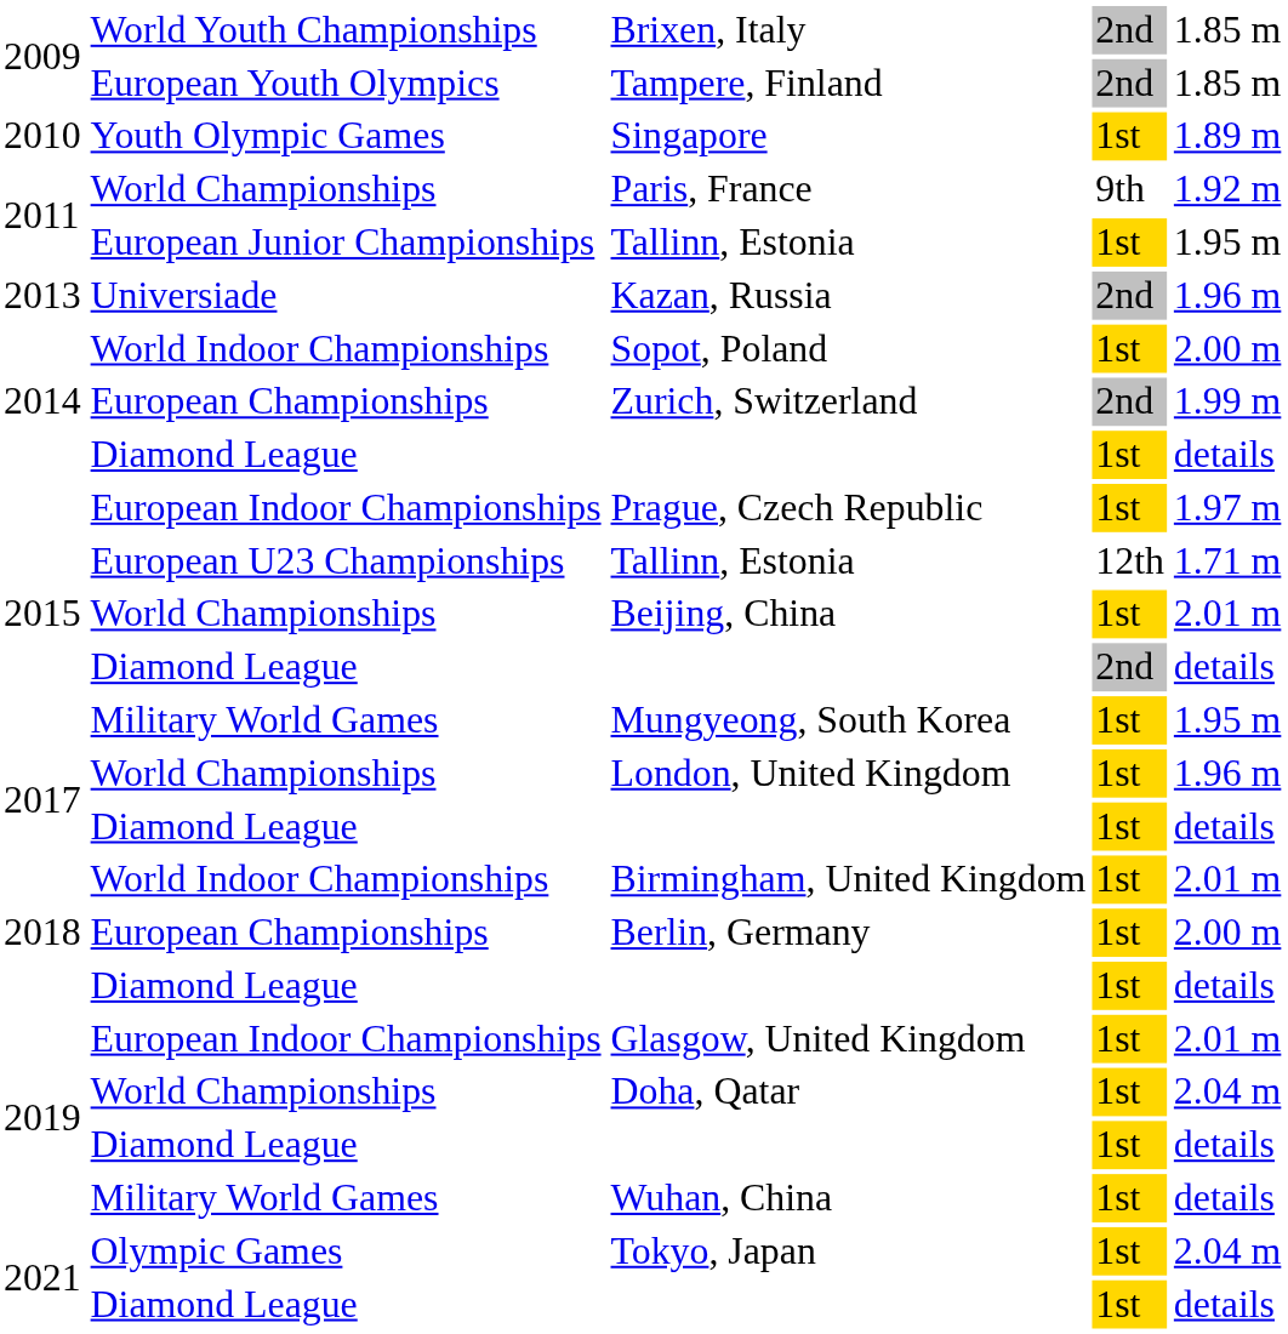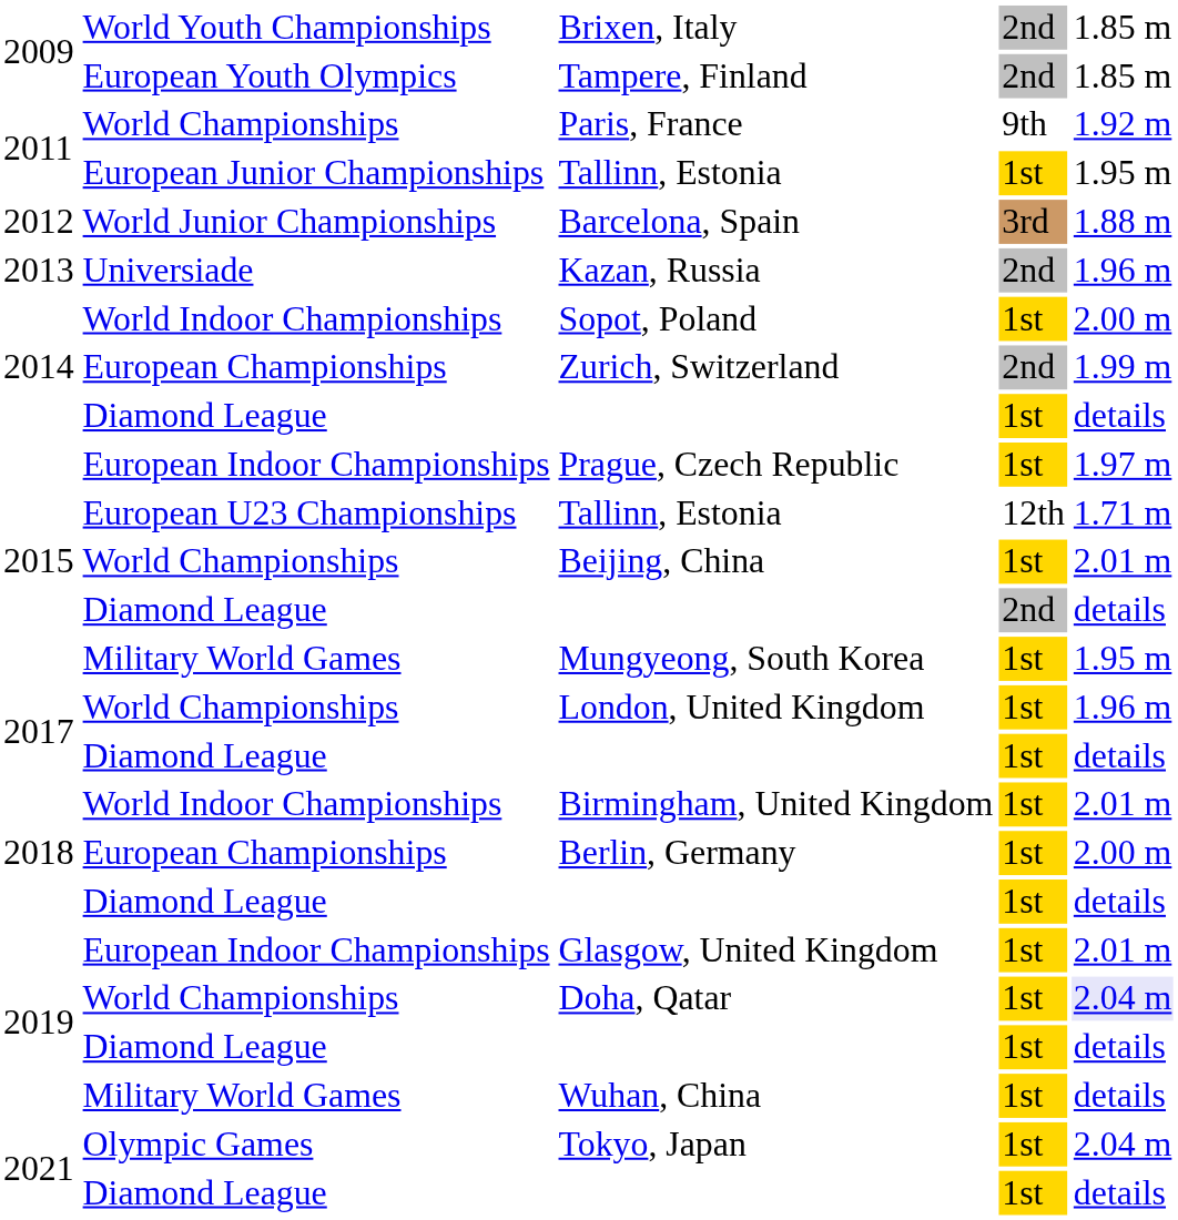- row: 2010 | Youth Olympic Games | Singapore | 1st | 1.89 m
+ row: 2012 | World Junior Championships | Barcelona, Spain | 3rd | 1.88 m
Doha, Qatar | column 5: no background -> lavender background
